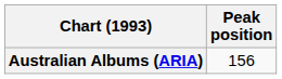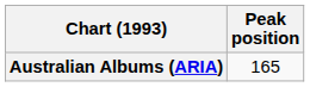Australian Albums (ARIA) | Peak position: 156 -> 165
